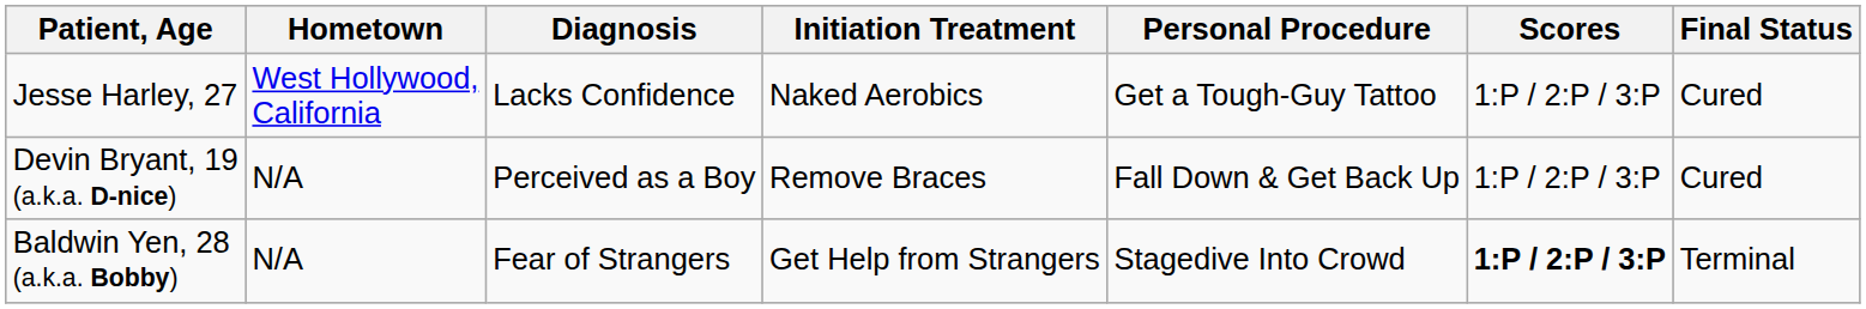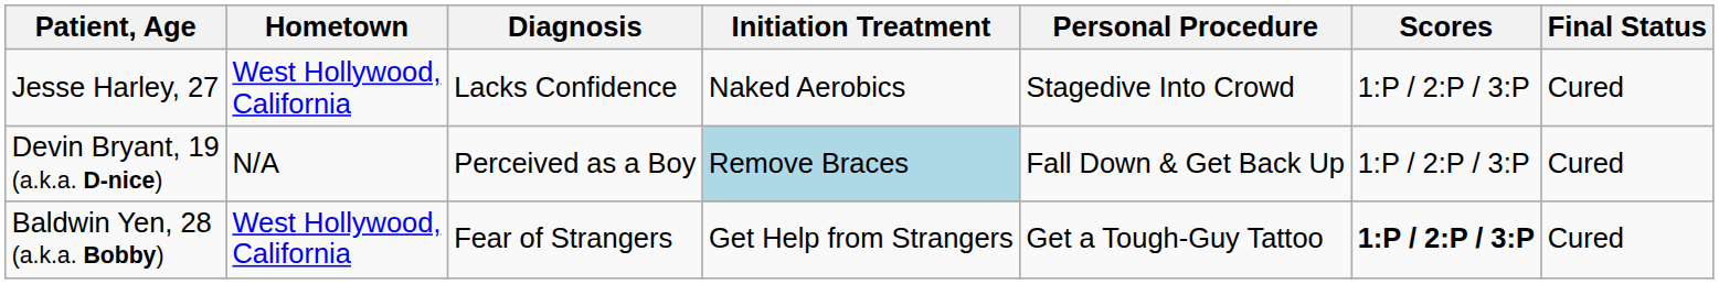Jesse Harley, 27 | Personal Procedure: Get a Tough-Guy Tattoo -> Stagedive Into Crowd
Devin Bryant, 19 (a.k.a. D-nice) | Initiation Treatment: no background -> lightblue background
Baldwin Yen, 28 (a.k.a. Bobby) | Hometown: N/A -> West Hollywood, California
Baldwin Yen, 28 (a.k.a. Bobby) | Personal Procedure: Stagedive Into Crowd -> Get a Tough-Guy Tattoo
Baldwin Yen, 28 (a.k.a. Bobby) | Final Status: Terminal -> Cured
